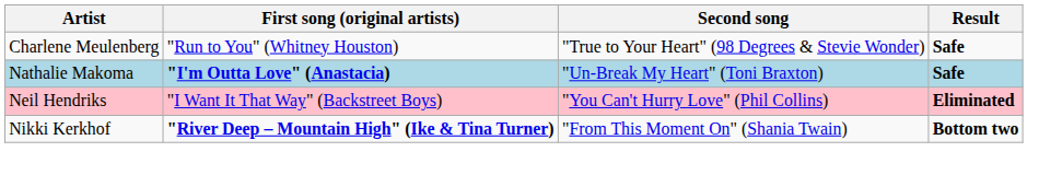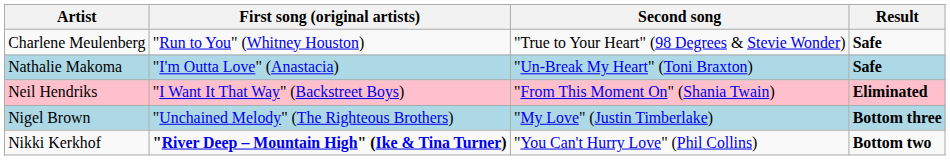Nathalie Makoma | First song (original artists): bold -> normal
Neil Hendriks | Second song: "You Can't Hurry Love" (Phil Collins) -> "From This Moment On" (Shania Twain)
+ row: Nigel Brown | "Unchained Melody" (The Righteous Brothers) | "My Love" (Justin Timberlake) | Bottom three
Nikki Kerkhof | Second song: "From This Moment On" (Shania Twain) -> "You Can't Hurry Love" (Phil Collins)
